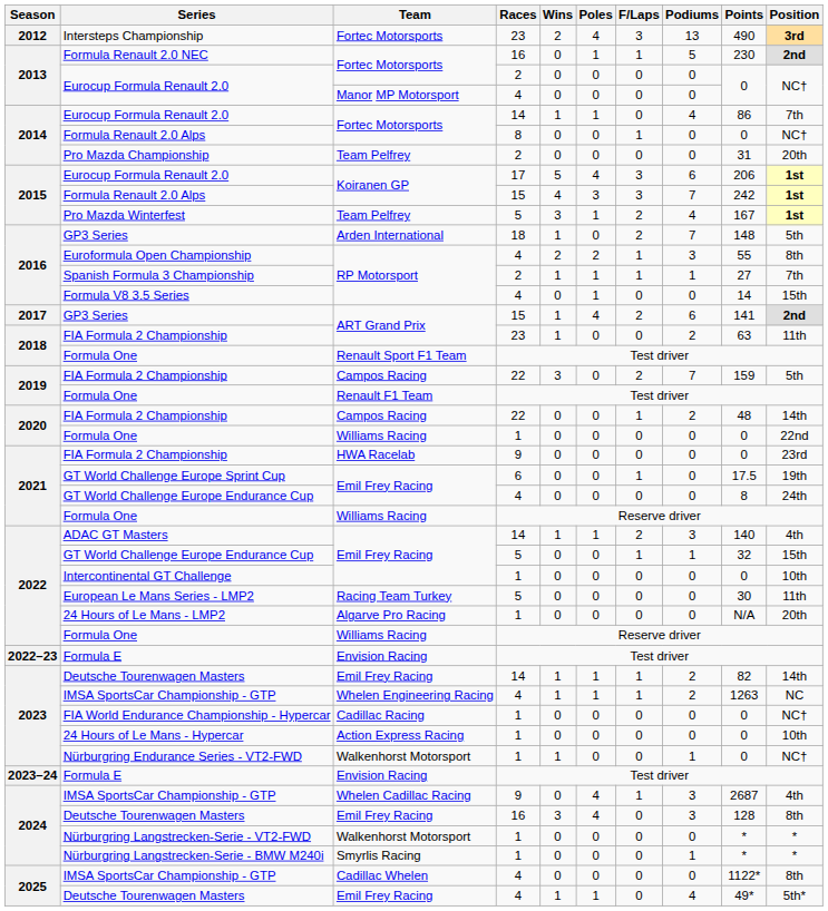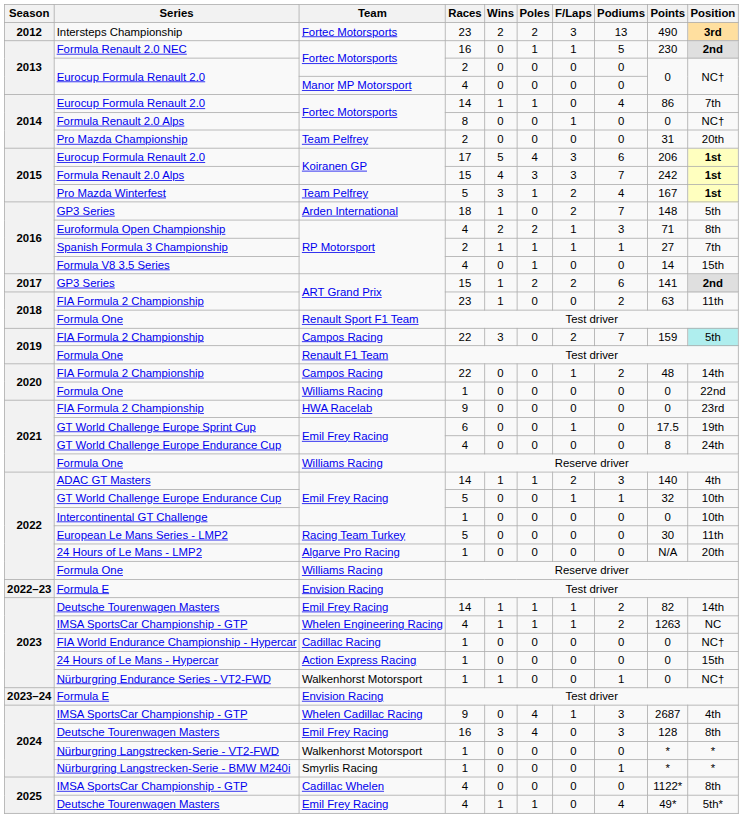Intersteps Championship | Poles: 4 -> 2
Euroformula Open Championship | Points: 55 -> 71
2017 / GP3 Series | Poles: 4 -> 2
2019 / FIA Formula 2 Championship | Position: no background -> paleturquoise background
2022 / GT World Challenge Europe Endurance Cup | Position: 15th -> 10th
24 Hours of Le Mans - Hypercar | Position: 10th -> 15th
